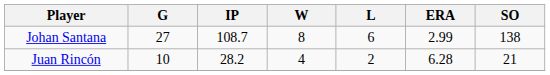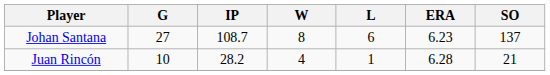Johan Santana | ERA: 2.99 -> 6.23
Johan Santana | SO: 138 -> 137
Juan Rincón | L: 2 -> 1
